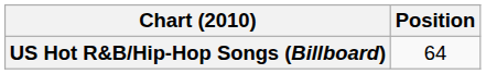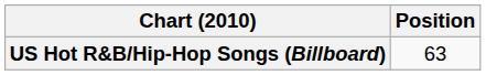US Hot R&B/Hip-Hop Songs (Billboard) | Position: 64 -> 63
